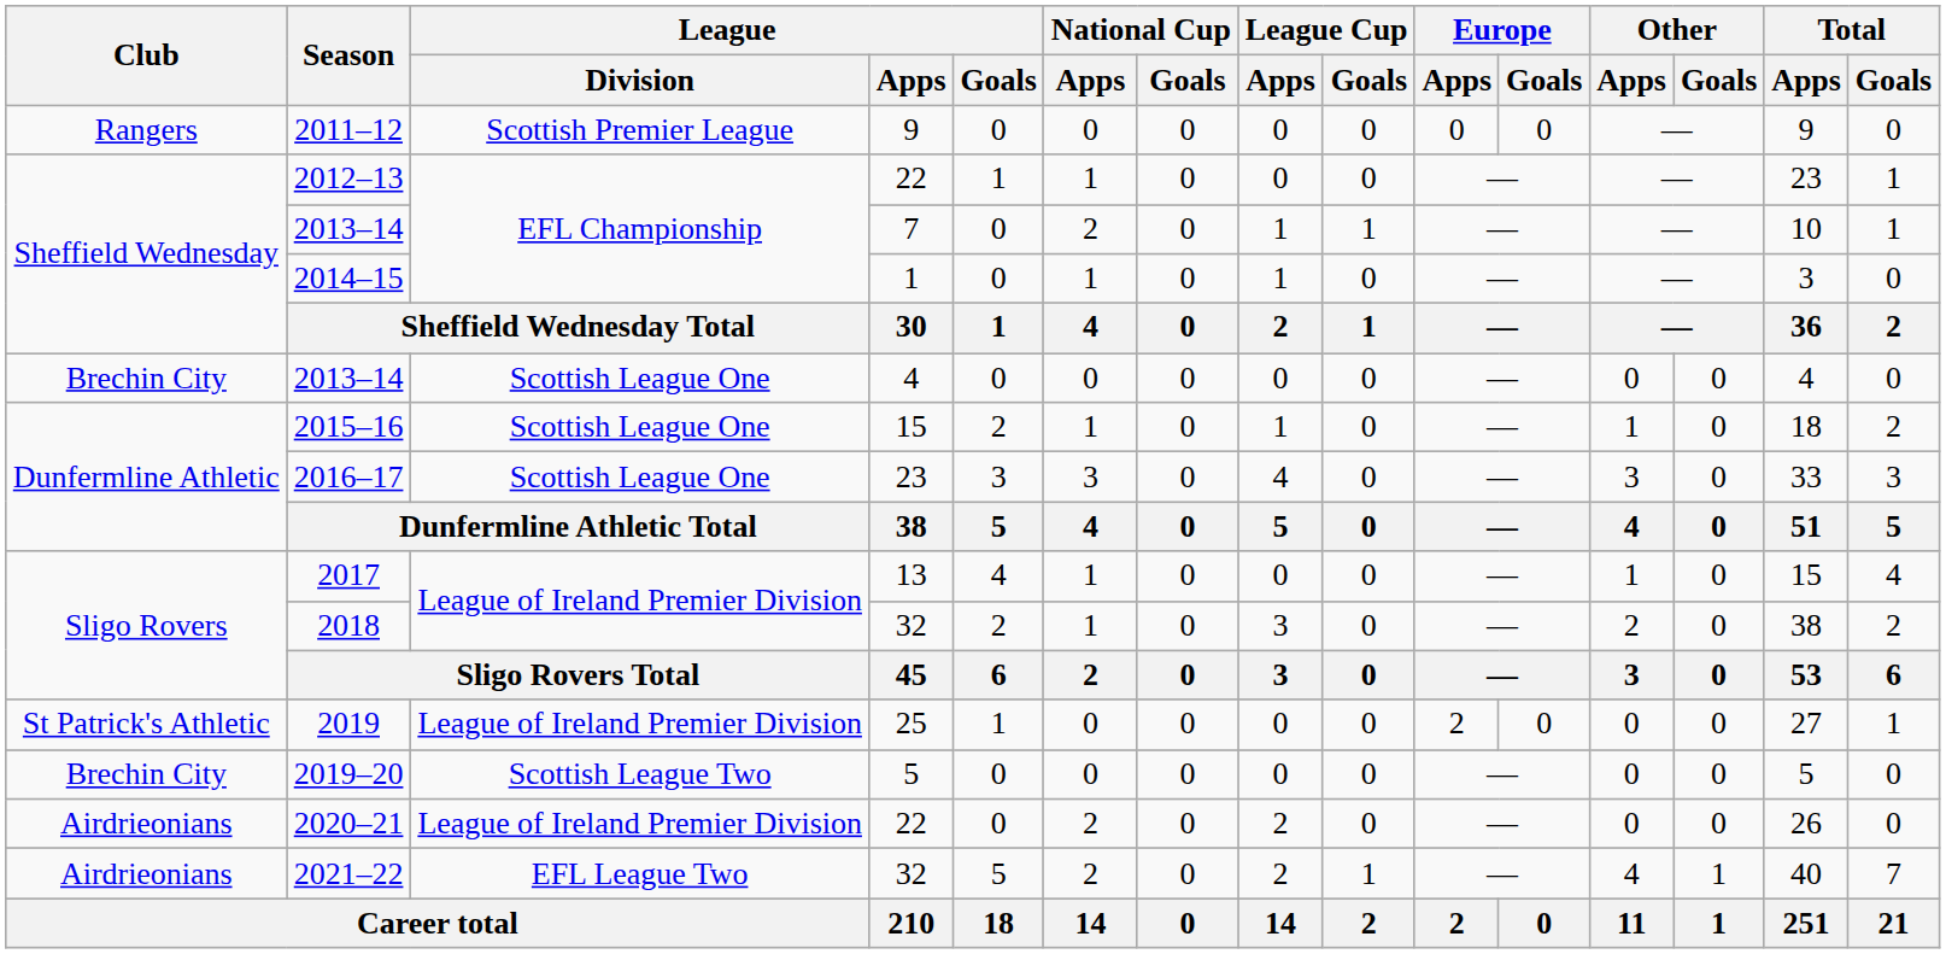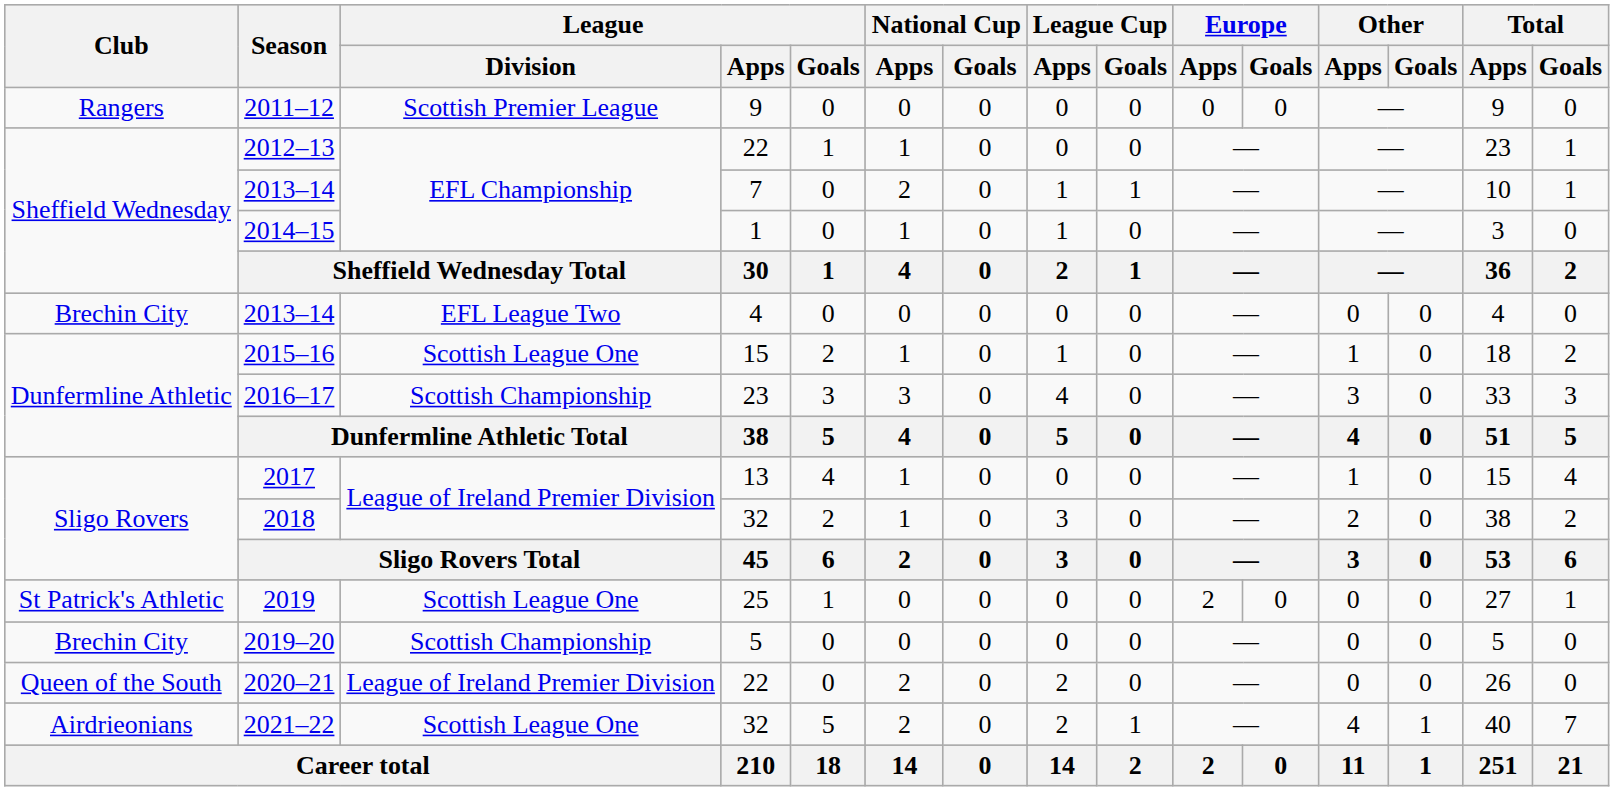2013–14 / 4 | League / Division: Scottish League One -> EFL League Two
2016–17 | League / Division: Scottish League One -> Scottish Championship
2019 | League / Division: League of Ireland Premier Division -> Scottish League One
2019–20 | League / Division: Scottish League Two -> Scottish Championship
2020–21 | Club: Airdrieonians -> Queen of the South
2021–22 | League / Division: EFL League Two -> Scottish League One
